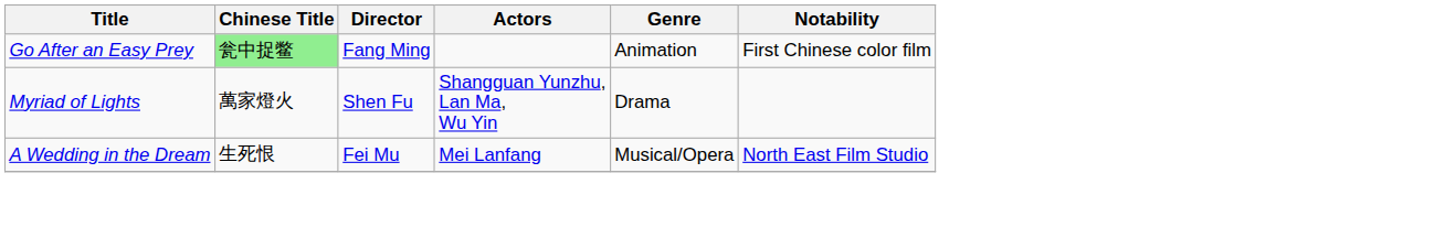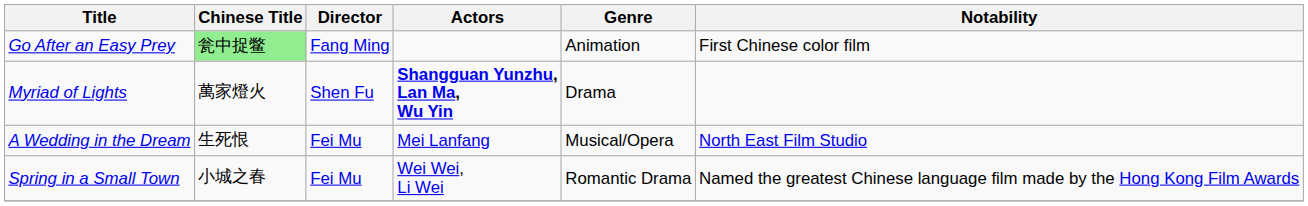Myriad of Lights | Actors: normal -> bold
+ row: Spring in a Small Town | 小城之春 | Fei Mu | Wei Wei, Li Wei | Romantic Drama | Named the greatest Chinese language film made by the Hong Kong Film Awards
